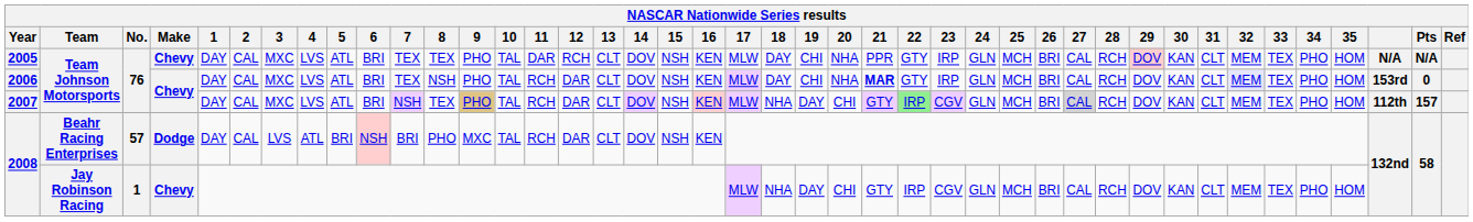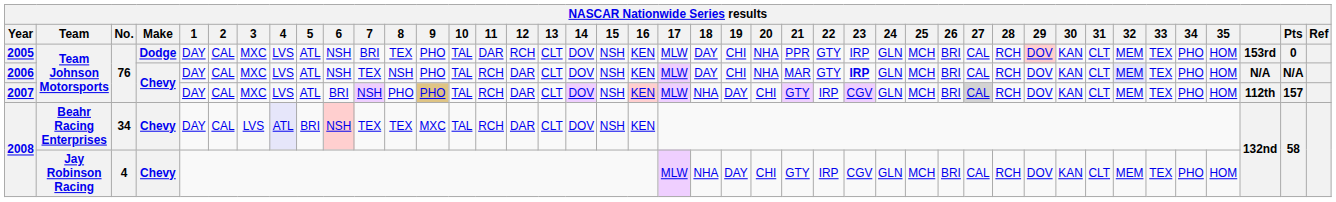2005 | Make: Chevy -> Dodge
2005 | 6: BRI -> NSH
2005 | 7: TEX -> BRI
2005 | column 40: N/A -> 153rd
2005 | Pts: N/A -> 0
2006 | 6: BRI -> NSH
2006 | 21: bold -> normal
2006 | 23: normal -> bold
2006 | column 40: 153rd -> N/A
2006 | Pts: 0 -> N/A
2007 | 8: TEX -> PHO
2007 | 22: lightgreen background -> no background
2008 / Beahr Racing Enterprises | No.: 57 -> 34
2008 / Beahr Racing Enterprises | Make: Dodge -> Chevy
2008 / Beahr Racing Enterprises | 4: no background -> lavender background
2008 / Beahr Racing Enterprises | 7: BRI -> TEX
2008 / Beahr Racing Enterprises | 8: PHO -> TEX
2008 / Jay Robinson Racing | No.: 1 -> 4
